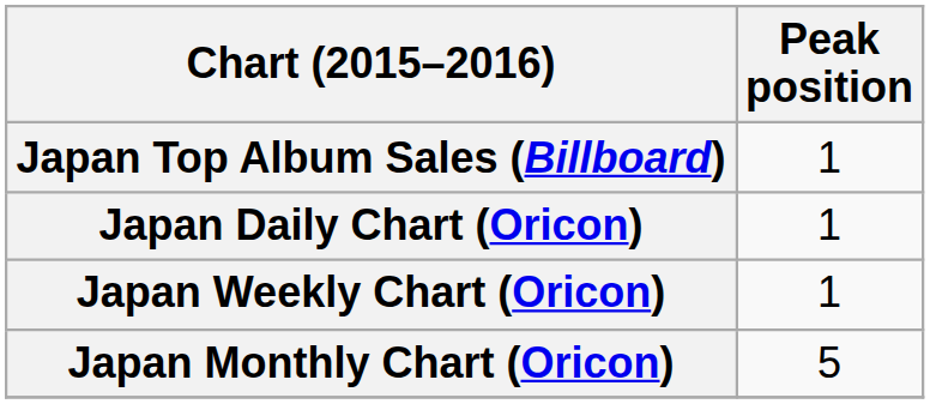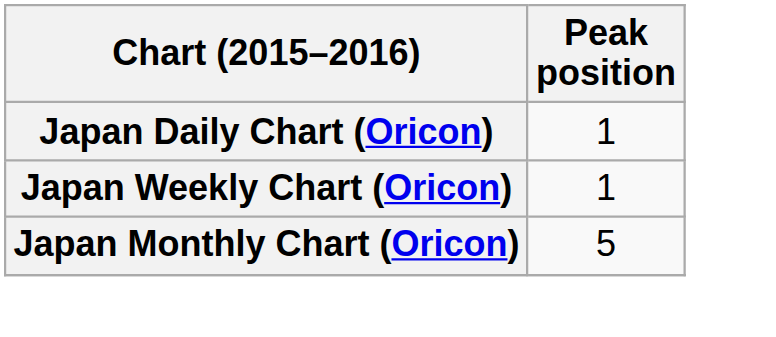- row: Japan Top Album Sales (Billboard) | 1
